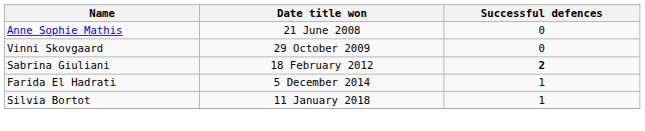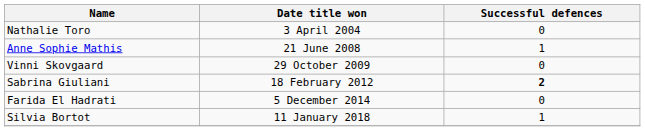+ row: Nathalie Toro | 3 April 2004 | 0
Anne Sophie Mathis | Successful defences: 0 -> 1
Farida El Hadrati | Successful defences: 1 -> 0
